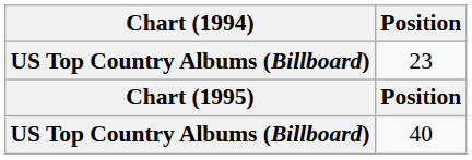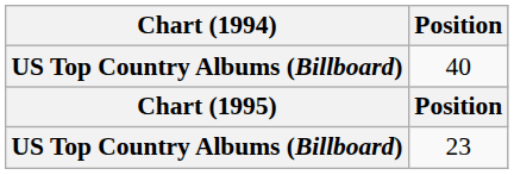rows swapped: 23 <-> 40
